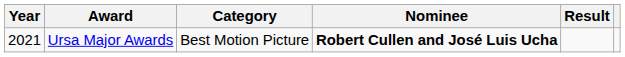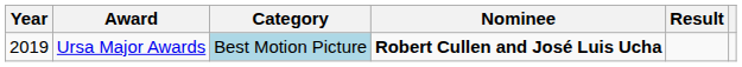Ursa Major Awards | Year: 2021 -> 2019
Ursa Major Awards | Category: no background -> lightblue background
